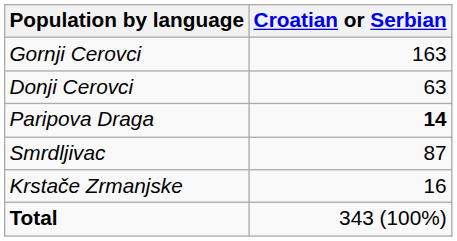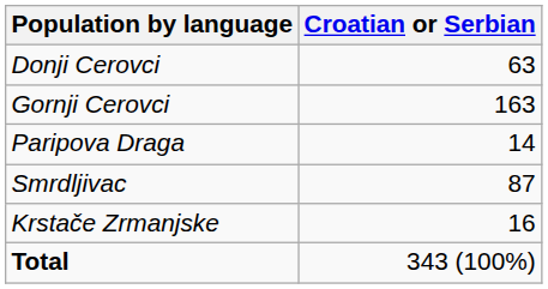rows swapped: Donji Cerovci <-> Gornji Cerovci
Paripova Draga | Croatian or Serbian: bold -> normal
